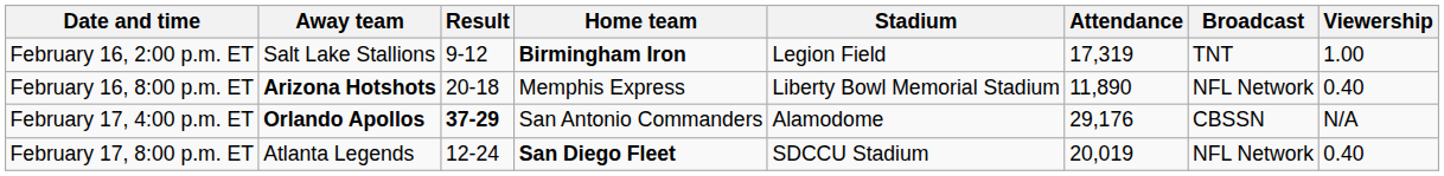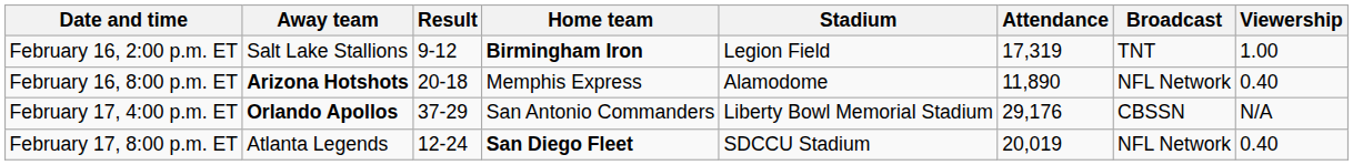February 16, 8:00 p.m. ET | Stadium: Liberty Bowl Memorial Stadium -> Alamodome
February 17, 4:00 p.m. ET | Result: bold -> normal
February 17, 4:00 p.m. ET | Stadium: Alamodome -> Liberty Bowl Memorial Stadium
